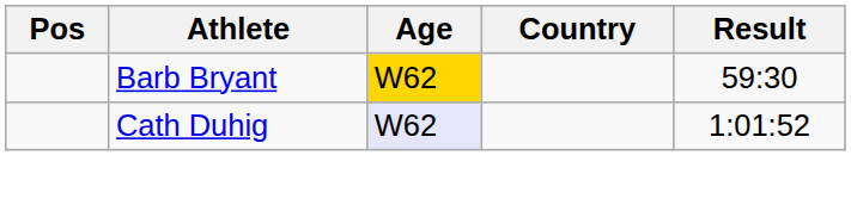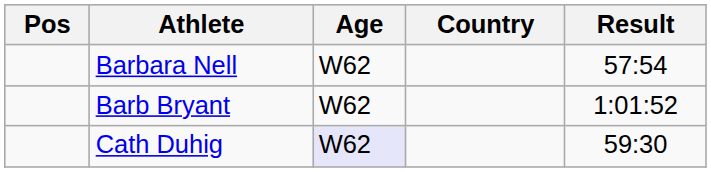+ row: Barbara Nell | W62 | 57:54
Barb Bryant | Age: gold background -> no background
Barb Bryant | Result: 59:30 -> 1:01:52
Cath Duhig | Result: 1:01:52 -> 59:30
